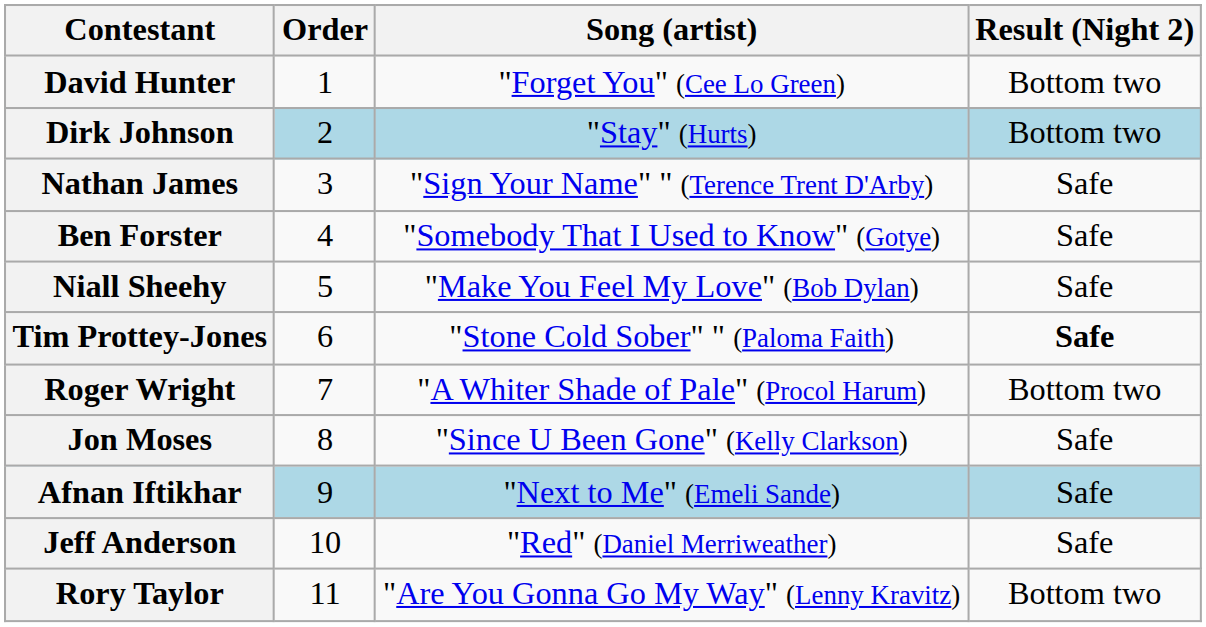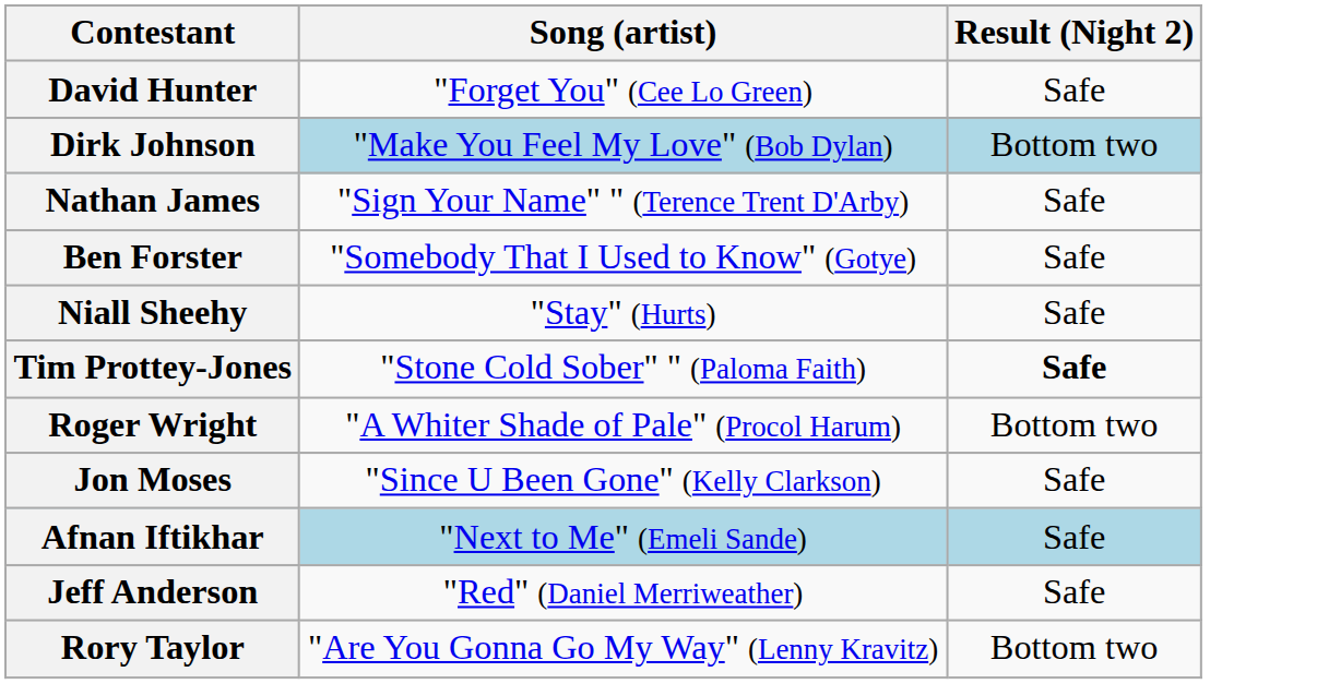- column: Order | 1 | 2 | 3 | 4 | 5 | 6 | 7 | 8 | 9 | 10 | 11
David Hunter | Result (Night 2): Bottom two -> Safe
Dirk Johnson | Song (artist): "Stay" (Hurts) -> "Make You Feel My Love" (Bob Dylan)
Niall Sheehy | Song (artist): "Make You Feel My Love" (Bob Dylan) -> "Stay" (Hurts)
